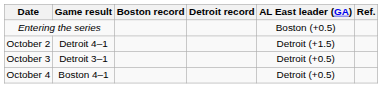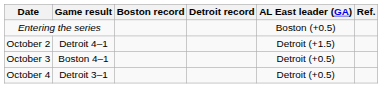October 3 | Game result: Detroit 3–1 -> Boston 4–1
October 4 | Game result: Boston 4–1 -> Detroit 3–1
